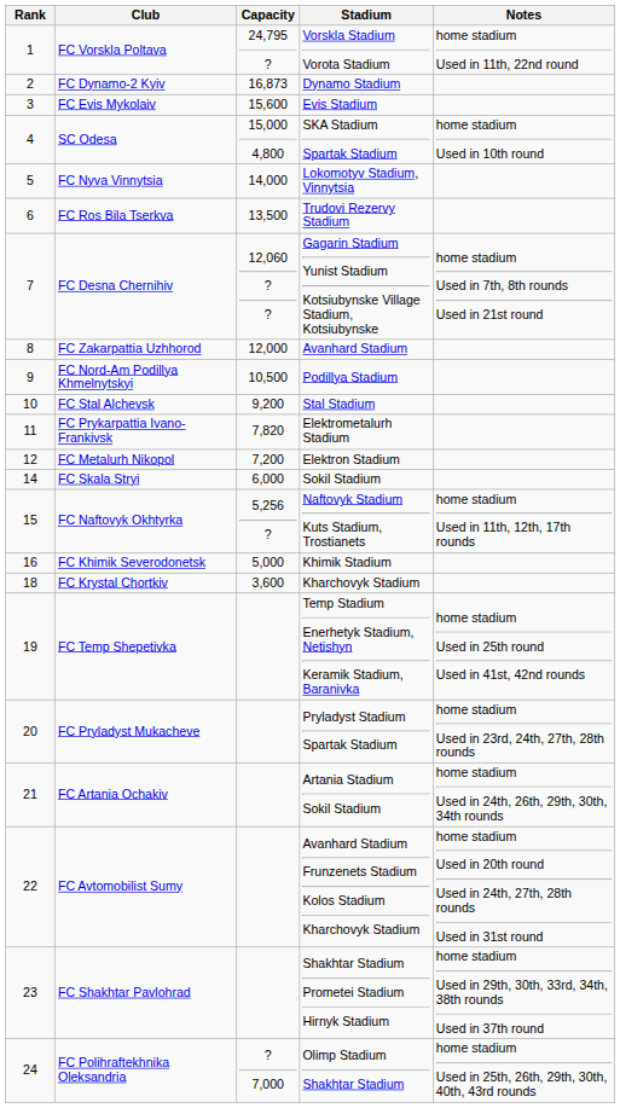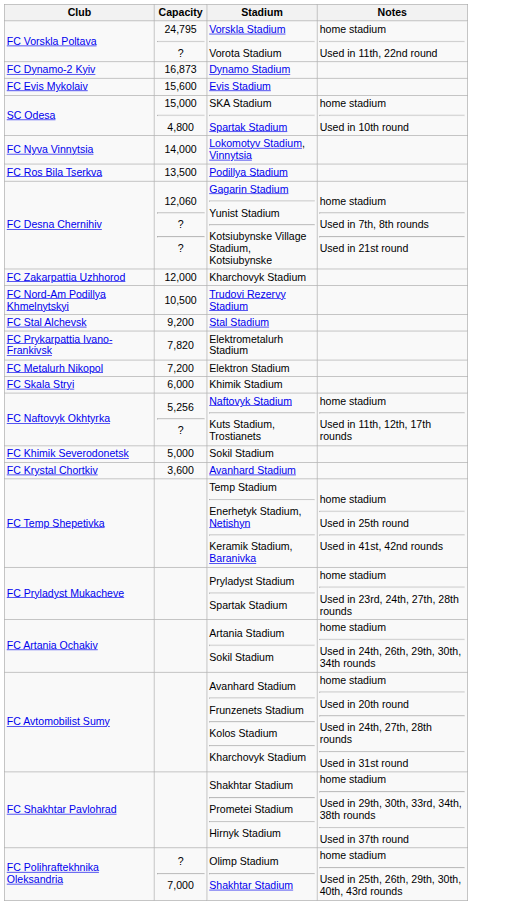- column: Rank | 1 | 2 | 3 | 4 | 5 | 6 | 7 | 8 | 9 | 10 | 11 | 12 | 14 | 15 | 16 | 18 | 19 | 20 | 21 | 22 | 23 | 24
FC Ros Bila Tserkva | Stadium: Trudovi Rezervy Stadium -> Podillya Stadium
FC Zakarpattia Uzhhorod | Stadium: Avanhard Stadium -> Kharchovyk Stadium
FC Nord-Am Podillya Khmelnytskyi | Stadium: Podillya Stadium -> Trudovi Rezervy Stadium
FC Skala Stryi | Stadium: Sokil Stadium -> Khimik Stadium
FC Khimik Severodonetsk | Stadium: Khimik Stadium -> Sokil Stadium
FC Krystal Chortkiv | Stadium: Kharchovyk Stadium -> Avanhard Stadium
